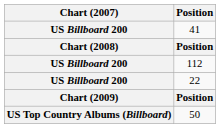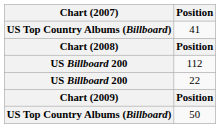41 | Chart (2007): US Billboard 200 -> US Top Country Albums (Billboard)
